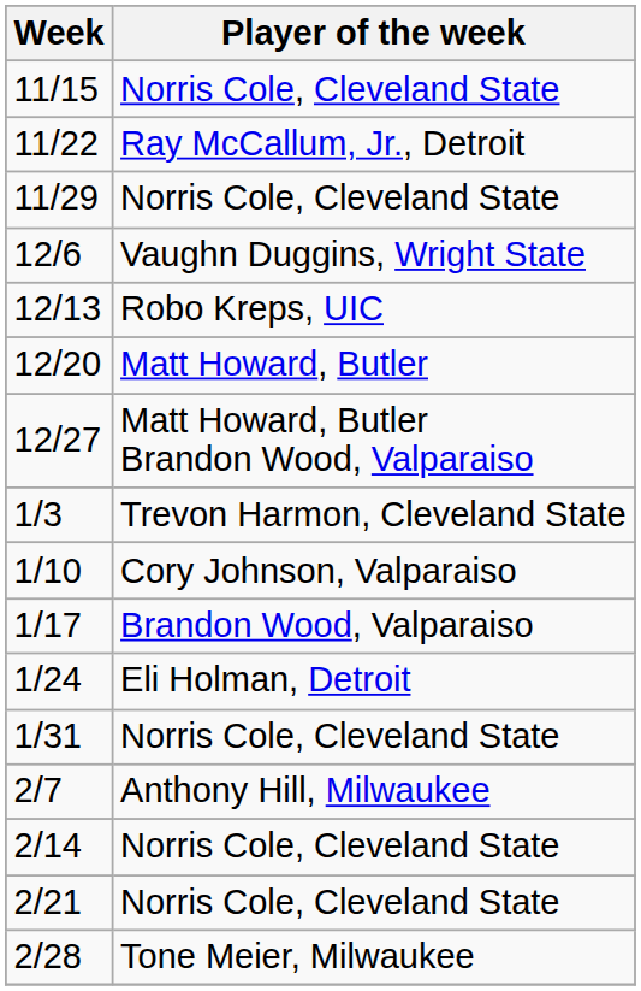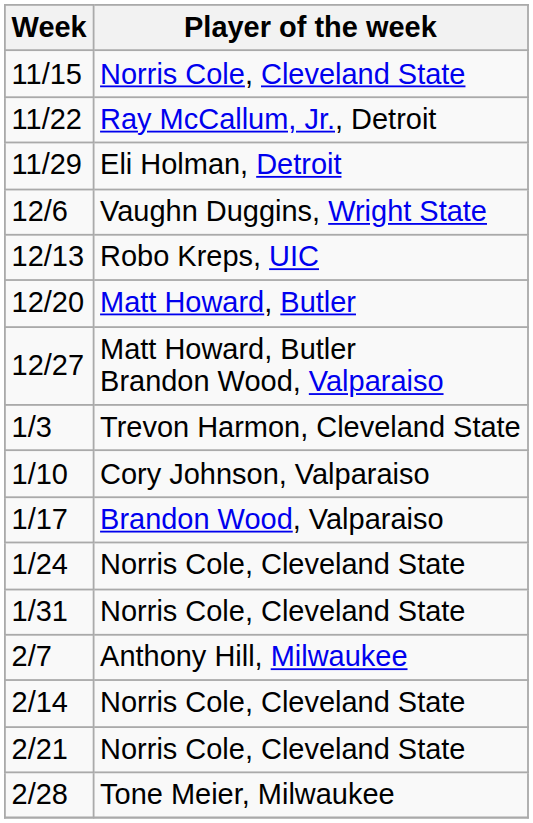11/29 | Player of the week: Norris Cole, Cleveland State -> Eli Holman, Detroit
1/24 | Player of the week: Eli Holman, Detroit -> Norris Cole, Cleveland State
